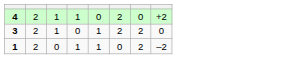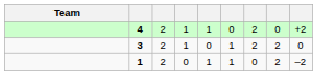+ column: Team
